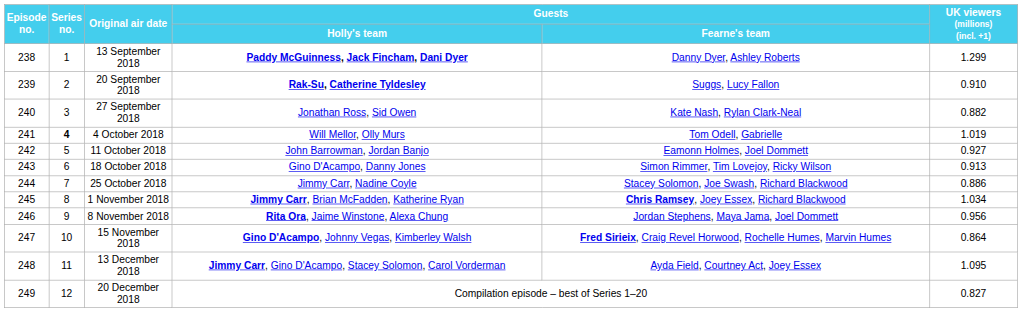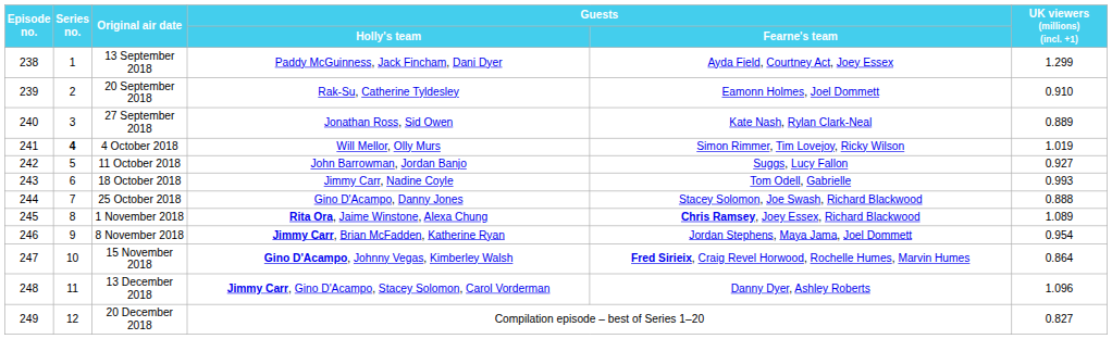13 September 2018 | Guests / Holly's team: bold -> normal
13 September 2018 | Guests / Fearne's team: Danny Dyer, Ashley Roberts -> Ayda Field, Courtney Act, Joey Essex
20 September 2018 | Guests / Holly's team: bold -> normal
20 September 2018 | Guests / Fearne's team: Suggs, Lucy Fallon -> Eamonn Holmes, Joel Dommett
27 September 2018 | UK viewers (millions) (incl. +1): 0.882 -> 0.889
4 October 2018 | Guests / Fearne's team: Tom Odell, Gabrielle -> Simon Rimmer, Tim Lovejoy, Ricky Wilson
11 October 2018 | Guests / Fearne's team: Eamonn Holmes, Joel Dommett -> Suggs, Lucy Fallon
18 October 2018 | Guests / Holly's team: Gino D'Acampo, Danny Jones -> Jimmy Carr, Nadine Coyle
18 October 2018 | Guests / Fearne's team: Simon Rimmer, Tim Lovejoy, Ricky Wilson -> Tom Odell, Gabrielle
18 October 2018 | UK viewers (millions) (incl. +1): 0.913 -> 0.993
25 October 2018 | Guests / Holly's team: Jimmy Carr, Nadine Coyle -> Gino D'Acampo, Danny Jones
25 October 2018 | UK viewers (millions) (incl. +1): 0.886 -> 0.888
1 November 2018 | Guests / Holly's team: Jimmy Carr, Brian McFadden, Katherine Ryan -> Rita Ora, Jaime Winstone, Alexa Chung
1 November 2018 | UK viewers (millions) (incl. +1): 1.034 -> 1.089
8 November 2018 | Guests / Holly's team: Rita Ora, Jaime Winstone, Alexa Chung -> Jimmy Carr, Brian McFadden, Katherine Ryan
8 November 2018 | UK viewers (millions) (incl. +1): 0.956 -> 0.954
13 December 2018 | Guests / Fearne's team: Ayda Field, Courtney Act, Joey Essex -> Danny Dyer, Ashley Roberts
13 December 2018 | UK viewers (millions) (incl. +1): 1.095 -> 1.096
